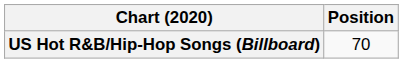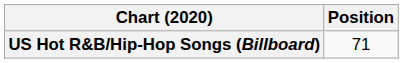US Hot R&B/Hip-Hop Songs (Billboard) | Position: 70 -> 71
